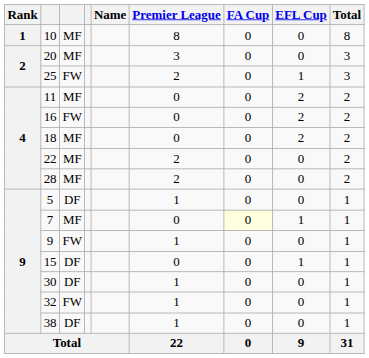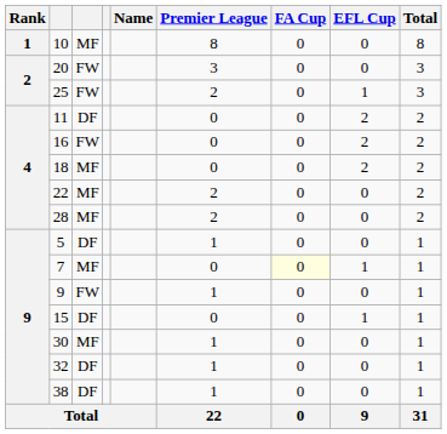20 | column 3: MF -> FW
11 | column 3: MF -> DF
30 | column 3: DF -> MF
32 | column 3: FW -> DF
